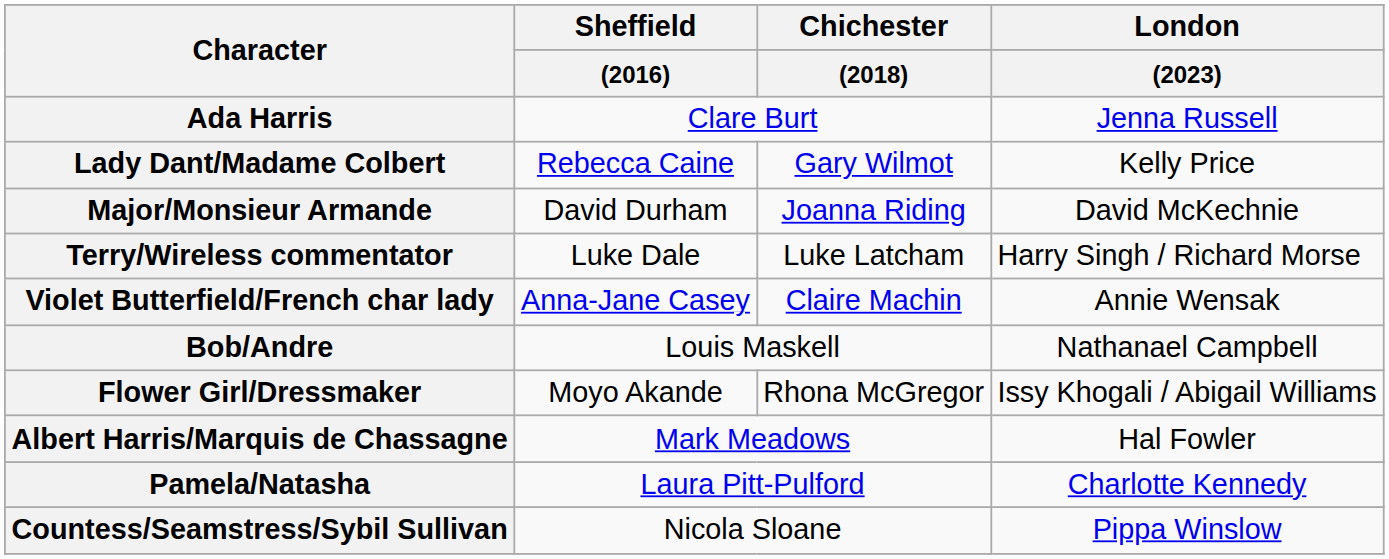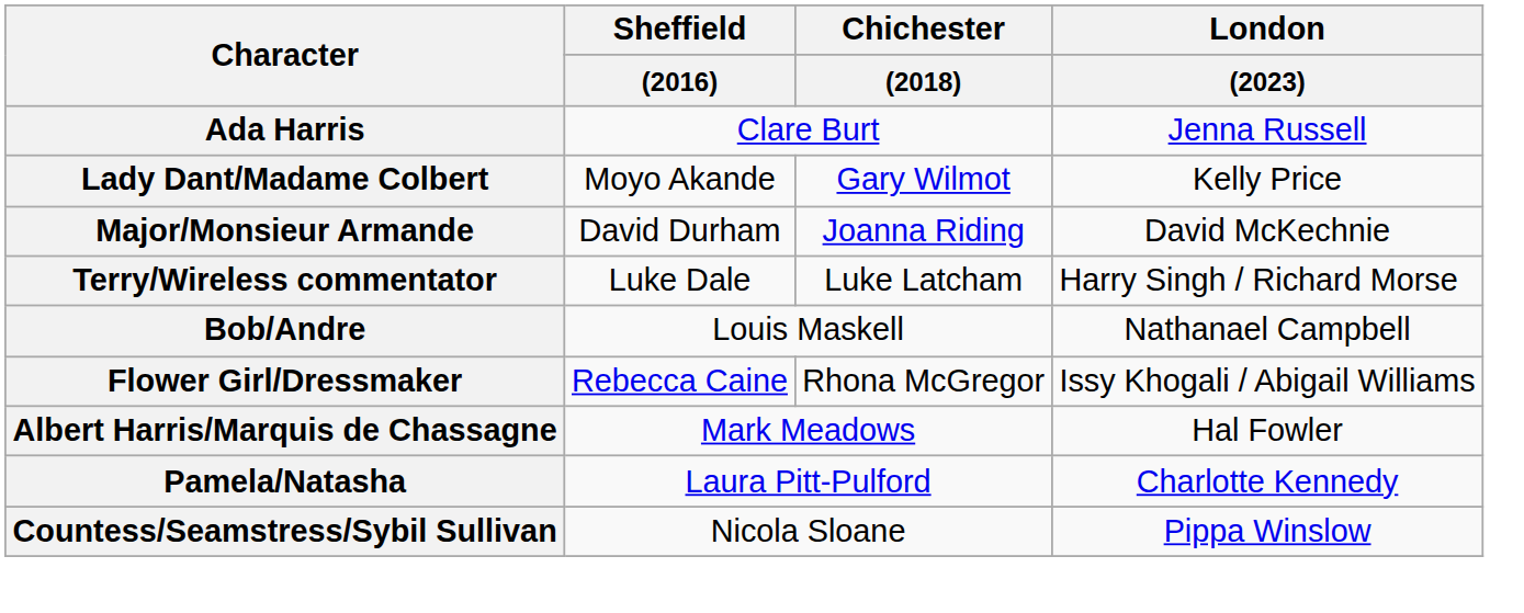Lady Dant/Madame Colbert | Sheffield / (2016): Rebecca Caine -> Moyo Akande
- row: Violet Butterfield/French char lady | Anna-Jane Casey | Claire Machin | Annie Wensak
Flower Girl/Dressmaker | Sheffield / (2016): Moyo Akande -> Rebecca Caine
